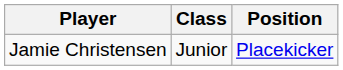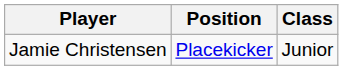columns swapped: Class <-> Position
